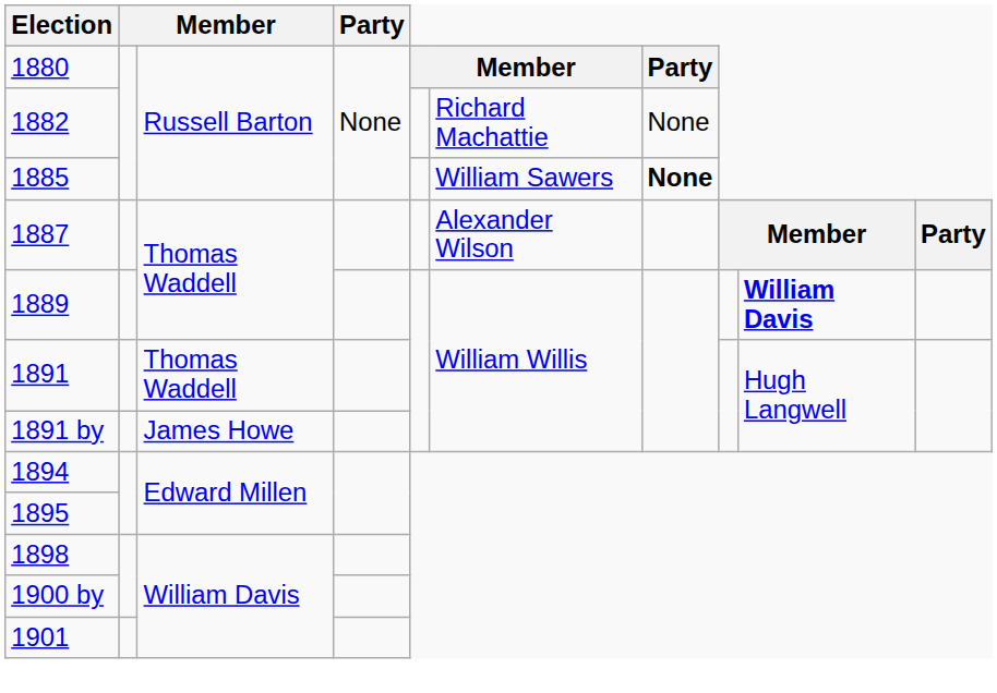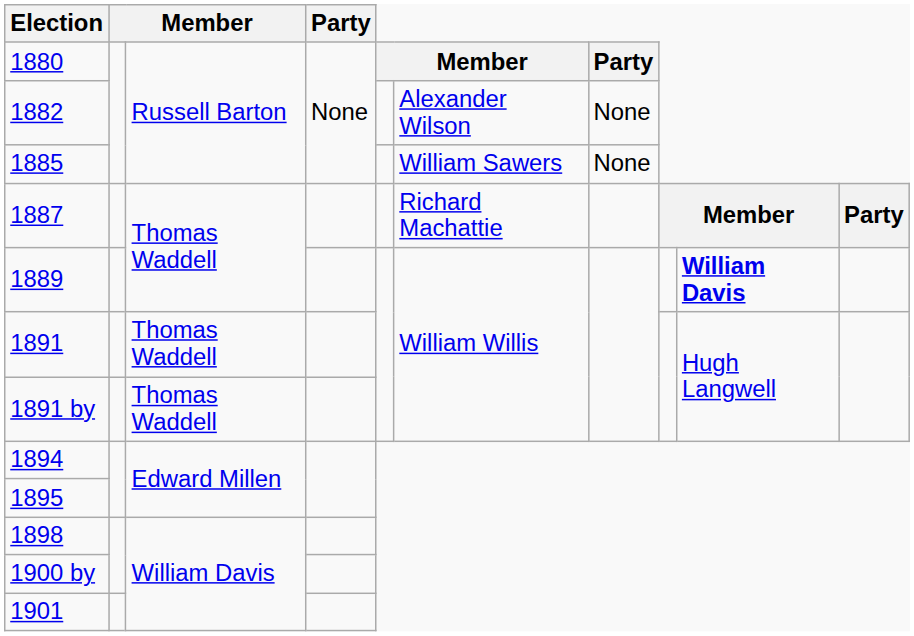1882 | column 6: Richard Machattie -> Alexander Wilson
1885 | column 7: bold -> normal
1887 | column 6: Alexander Wilson -> Richard Machattie
1891 by | column 3: James Howe -> Thomas Waddell
